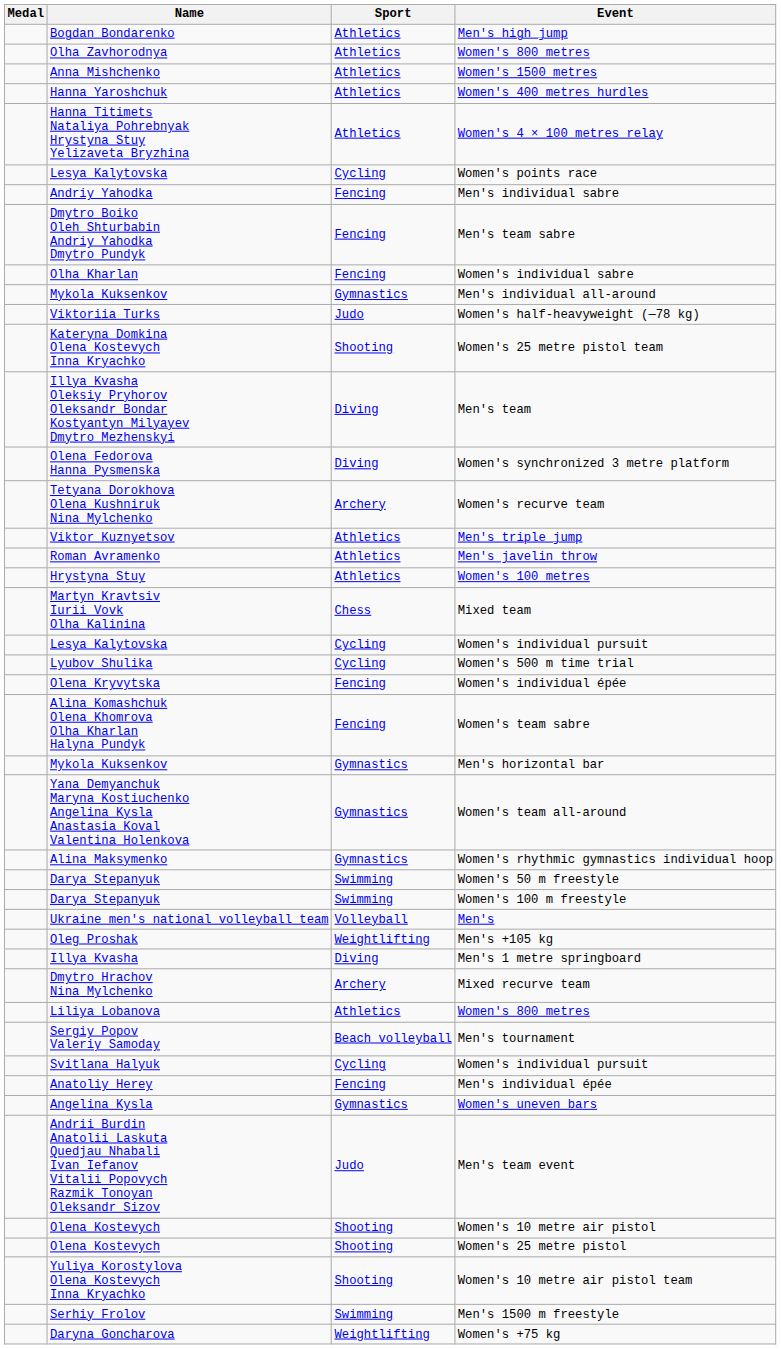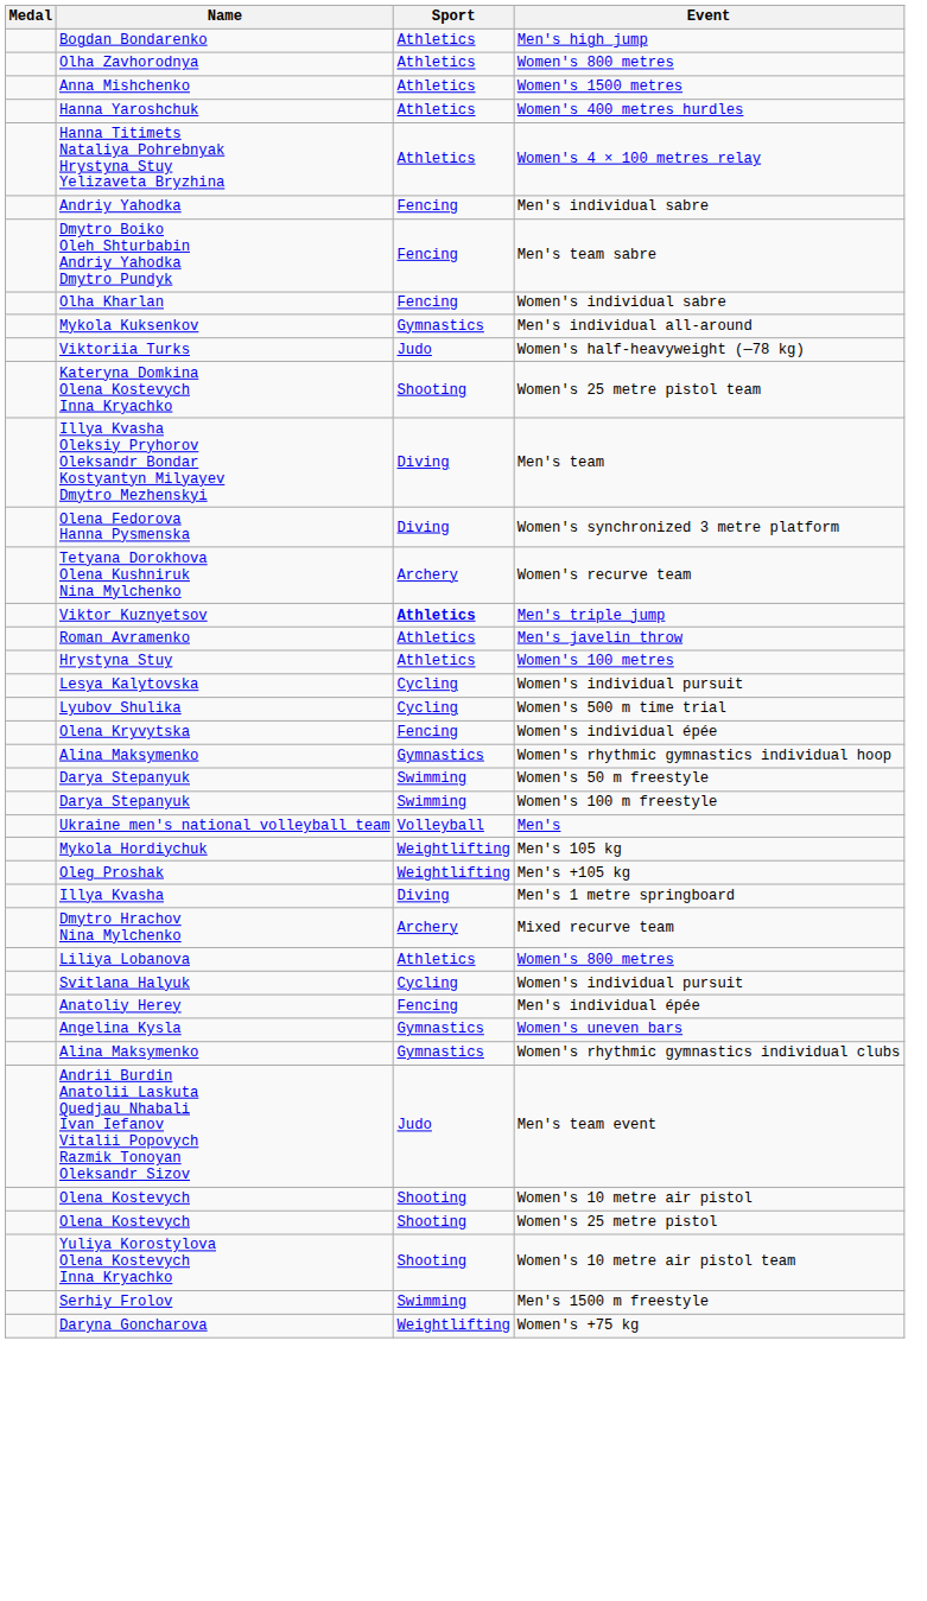- row: Lesya Kalytovska | Cycling | Women's points race
Men's triple jump | Sport: normal -> bold
- row: Martyn Kravtsiv Iurii Vovk Olha Kalinina | Chess | Mixed team
- row: Alina Komashchuk Olena Khomrova Olha Kharlan Halyna Pundyk | Fencing | Women's team sabre
- row: Mykola Kuksenkov | Gymnastics | Men's horizontal bar
- row: Yana Demyanchuk Maryna Kostiuchenko Angelina Kysla Anastasia Koval Valentina Holenkova | Gymnastics | Women's team all-around
+ row: Mykola Hordiychuk | Weightlifting | Men's 105 kg
- row: Sergiy Popov Valeriy Samoday | Beach volleyball | Men's tournament
+ row: Alina Maksymenko | Gymnastics | Women's rhythmic gymnastics individual clubs
